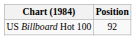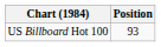US Billboard Hot 100 | Position: 92 -> 93
